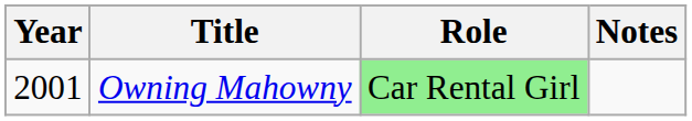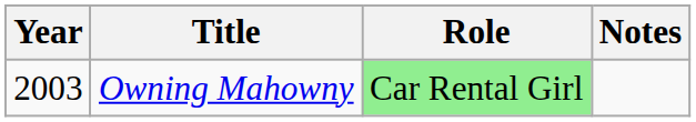Owning Mahowny | Year: 2001 -> 2003
